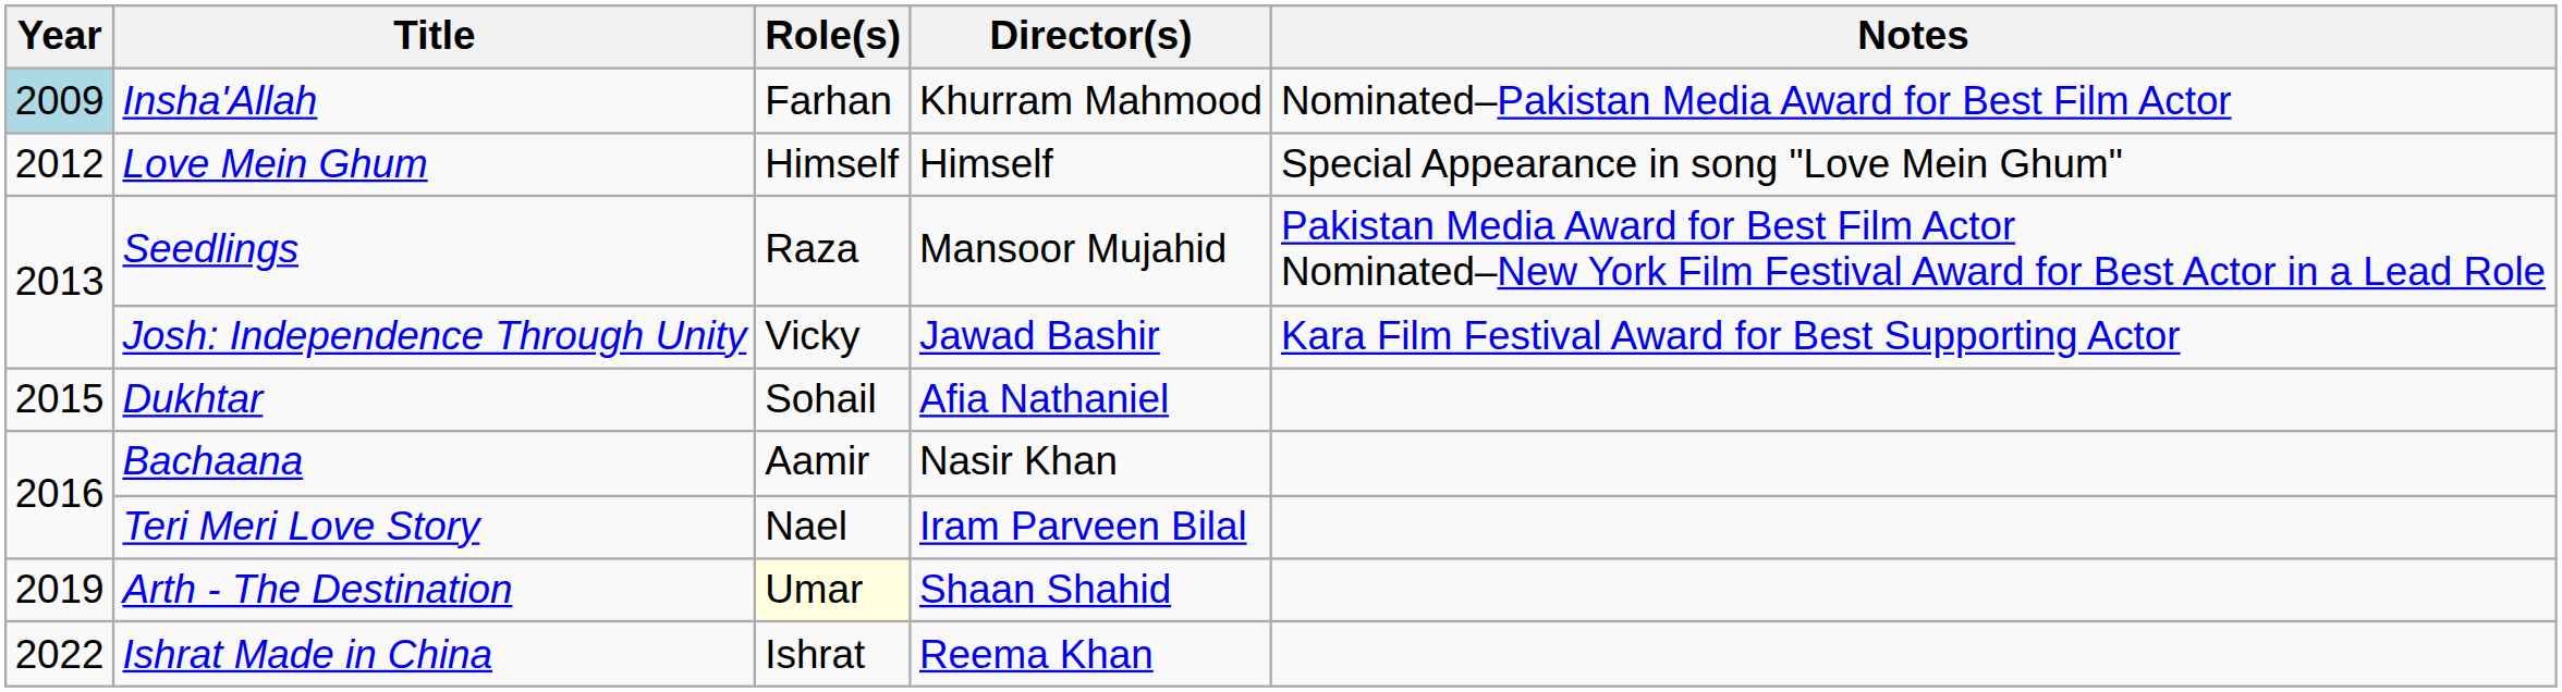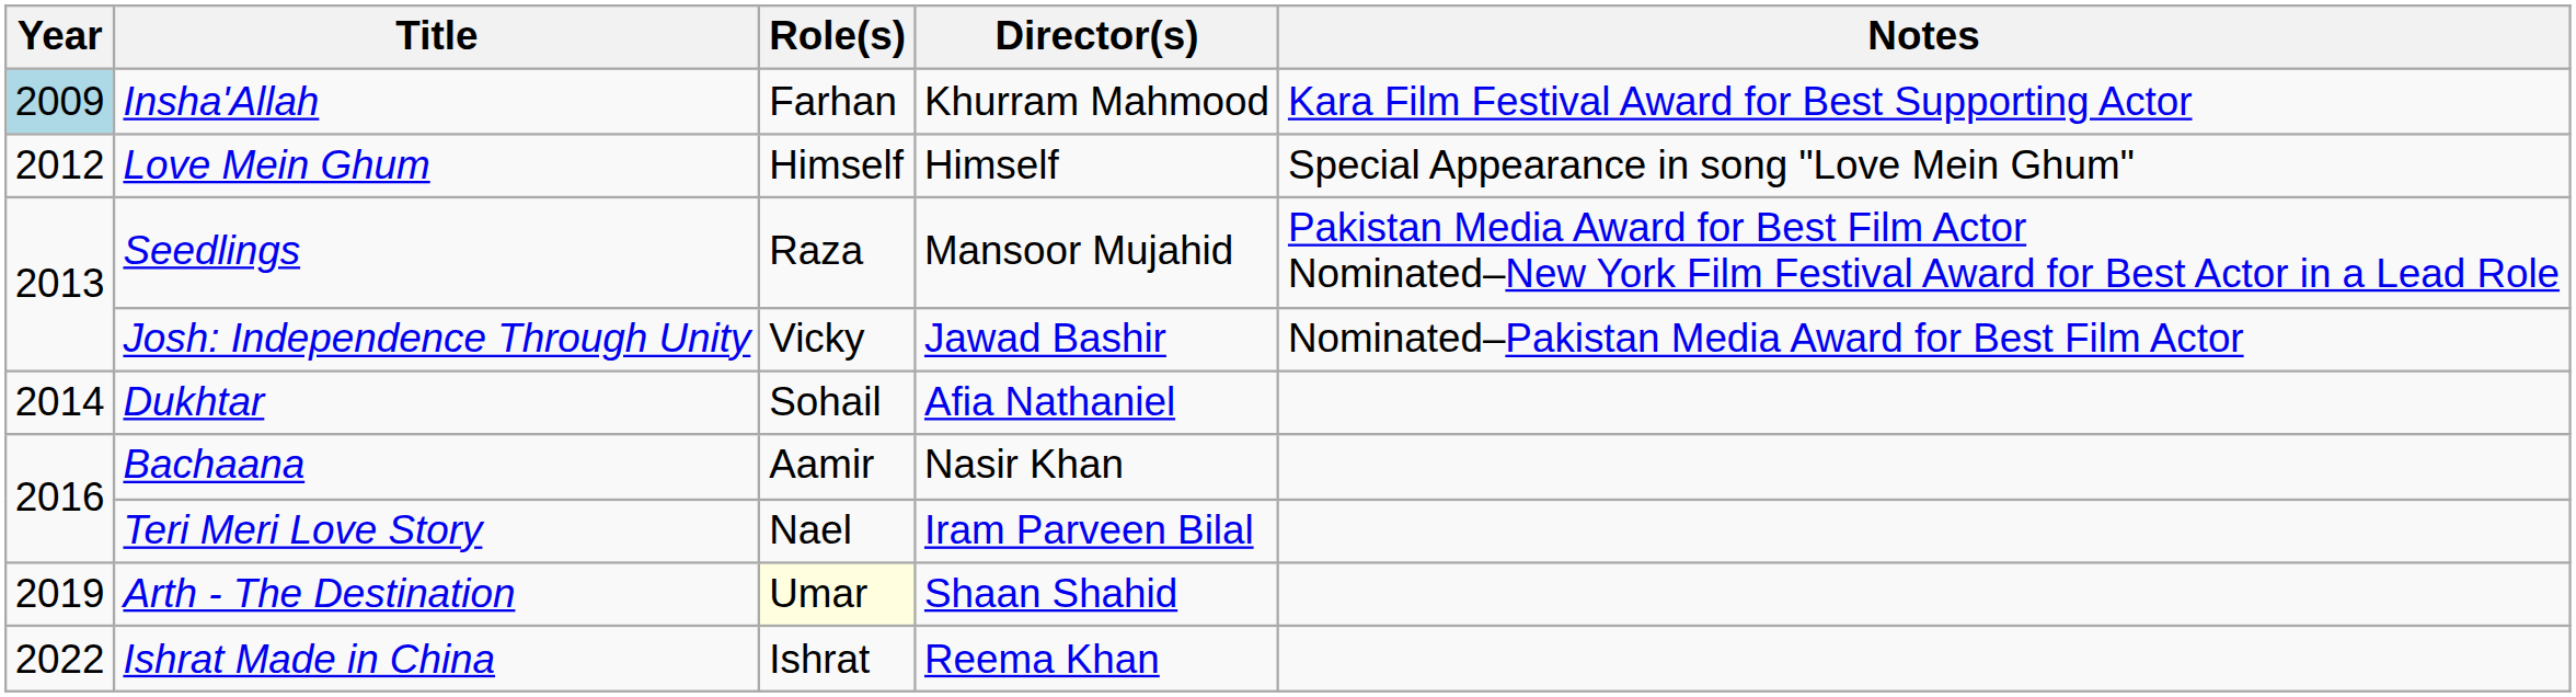Insha'Allah | Notes: Nominated–Pakistan Media Award for Best Film Actor -> Kara Film Festival Award for Best Supporting Actor
Josh: Independence Through Unity | Notes: Kara Film Festival Award for Best Supporting Actor -> Nominated–Pakistan Media Award for Best Film Actor
Dukhtar | Year: 2015 -> 2014
